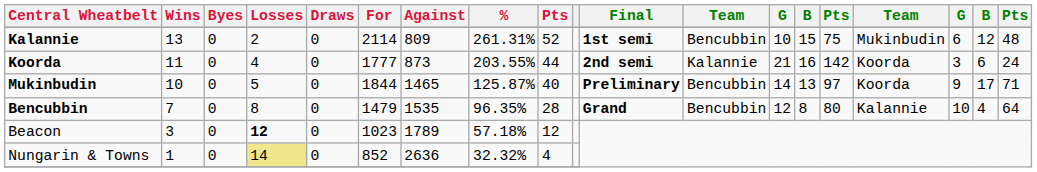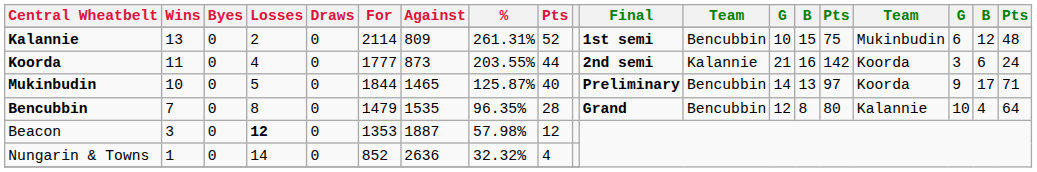Beacon | For: 1023 -> 1353
Beacon | Against: 1789 -> 1887
Beacon | %: 57.18% -> 57.98%
Nungarin & Towns | Losses: khaki background -> no background
